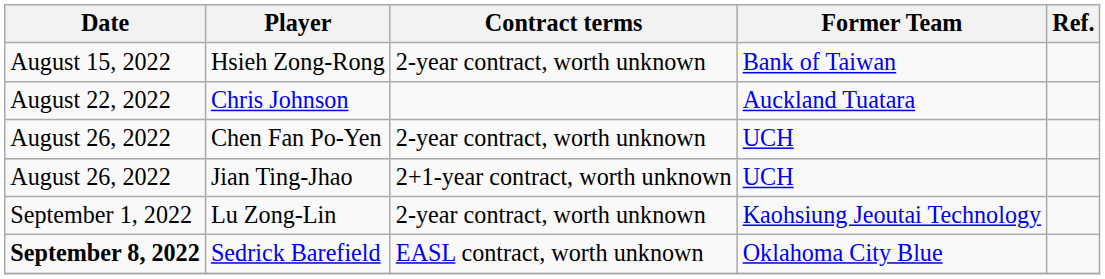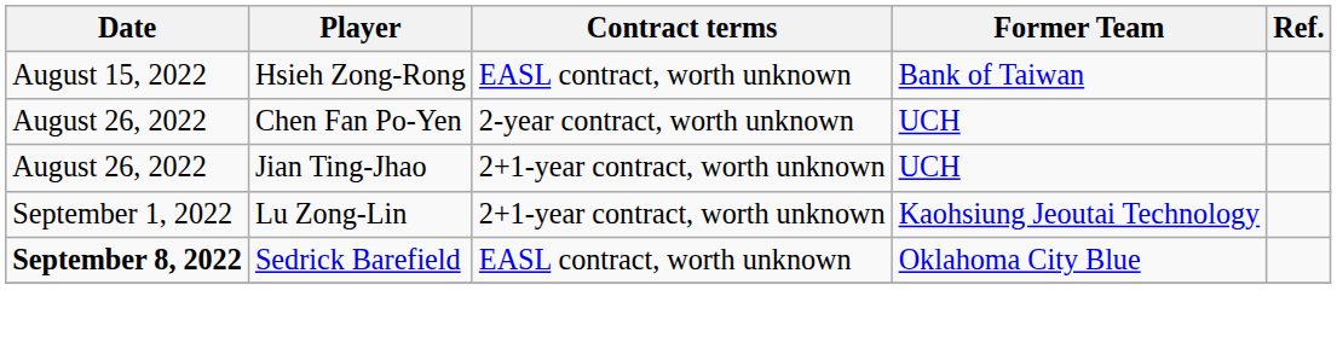Hsieh Zong-Rong | Contract terms: 2-year contract, worth unknown -> EASL contract, worth unknown
- row: August 22, 2022 | Chris Johnson | Auckland Tuatara
Lu Zong-Lin | Contract terms: 2-year contract, worth unknown -> 2+1-year contract, worth unknown
